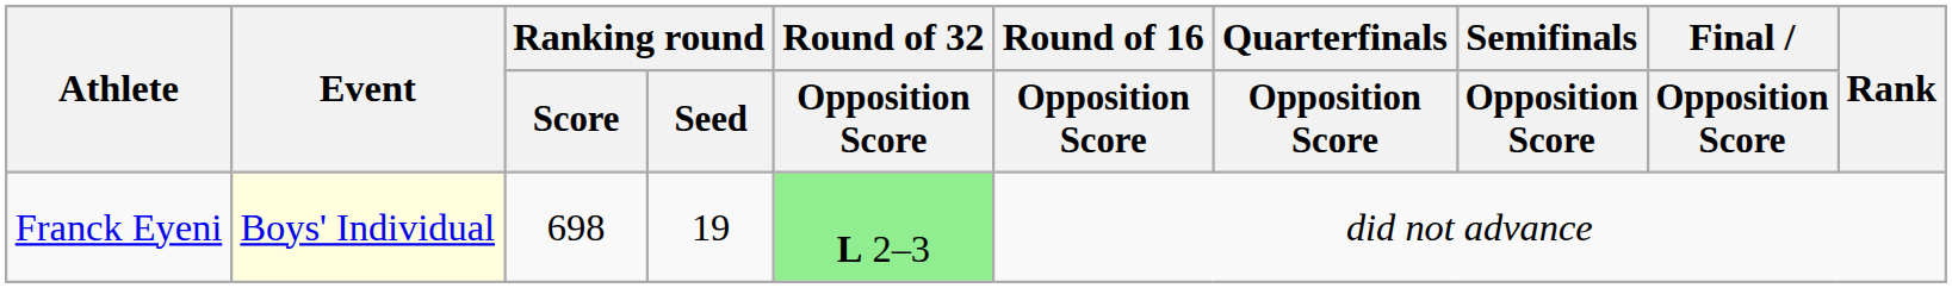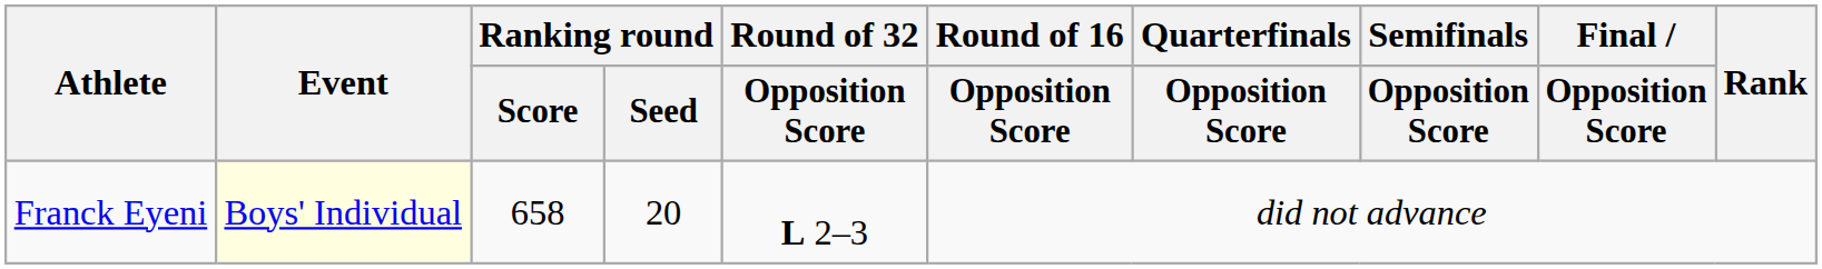Franck Eyeni | Ranking round / Score: 698 -> 658
Franck Eyeni | Ranking round / Seed: 19 -> 20
Franck Eyeni | Round of 32 / Opposition Score: lightgreen background -> no background
